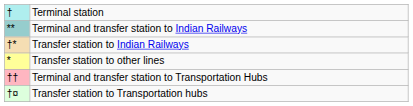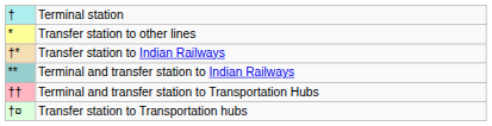rows swapped: Transfer station to other lines <-> Terminal and transfer station to Indian Railways
